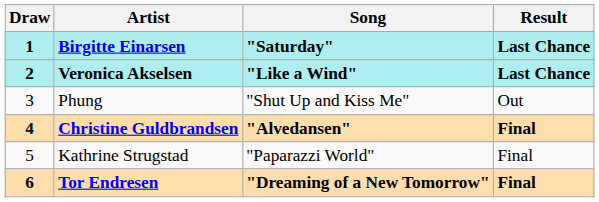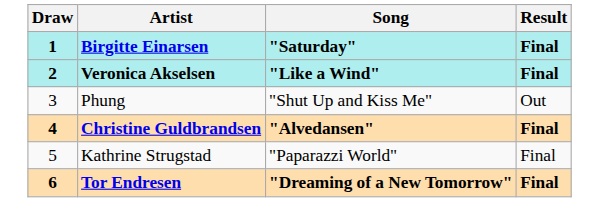Birgitte Einarsen | Result: Last Chance -> Final
Veronica Akselsen | Result: Last Chance -> Final
